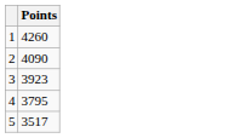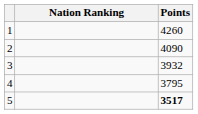+ column: Nation Ranking
3 | Points: 3923 -> 3932
5 | Points: normal -> bold
